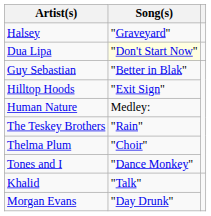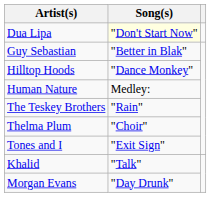- row: Halsey | "Graveyard"
Hilltop Hoods | Song(s): "Exit Sign" -> "Dance Monkey"
Tones and I | Song(s): "Dance Monkey" -> "Exit Sign"
